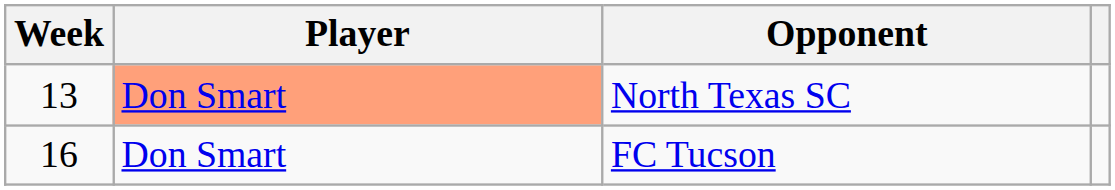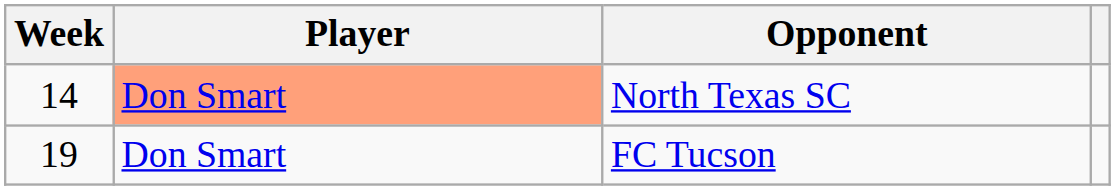North Texas SC | Week: 13 -> 14
FC Tucson | Week: 16 -> 19
